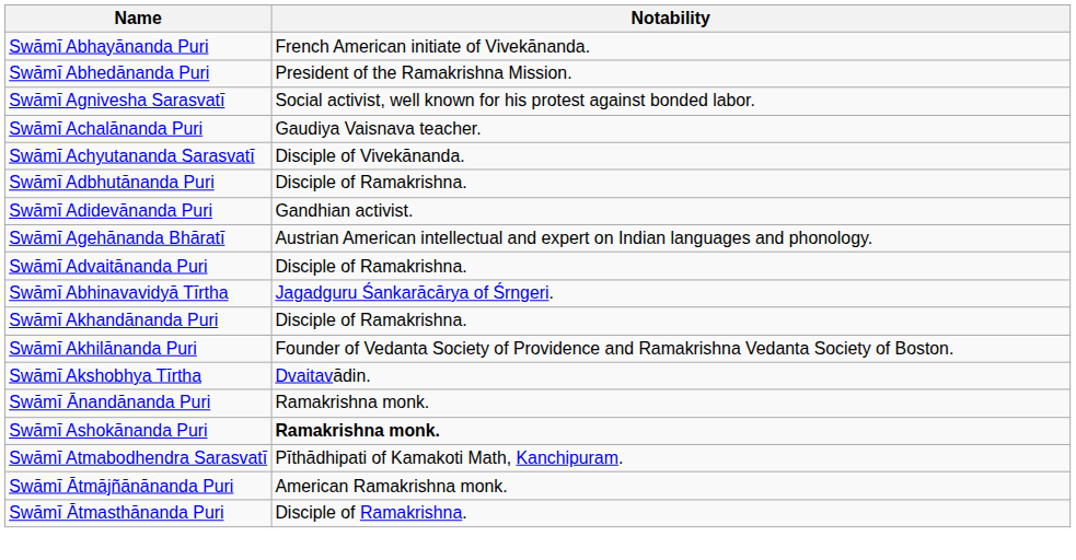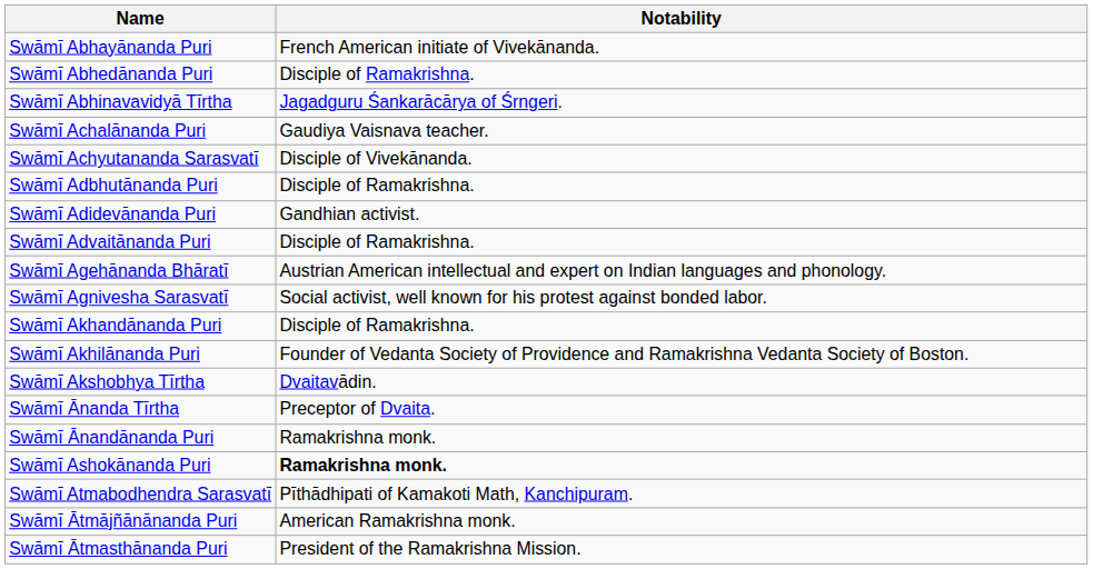Swāmī Abhedānanda Puri | Notability: President of the Ramakrishna Mission. -> Disciple of Ramakrishna.
rows swapped: Swāmī Abhinavavidyā Tīrtha <-> Swāmī Agnivesha Sarasvatī
rows swapped: Swāmī Advaitānanda Puri <-> Swāmī Agehānanda Bhāratī
+ row: Swāmī Ānanda Tīrtha | Preceptor of Dvaita.
Swāmī Ātmasthānanda Puri | Notability: Disciple of Ramakrishna. -> President of the Ramakrishna Mission.
